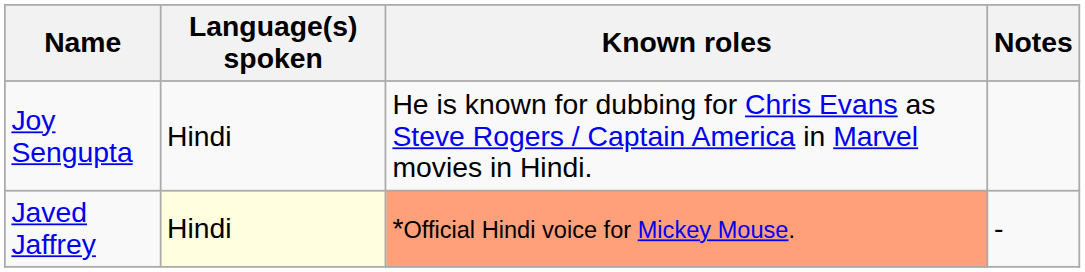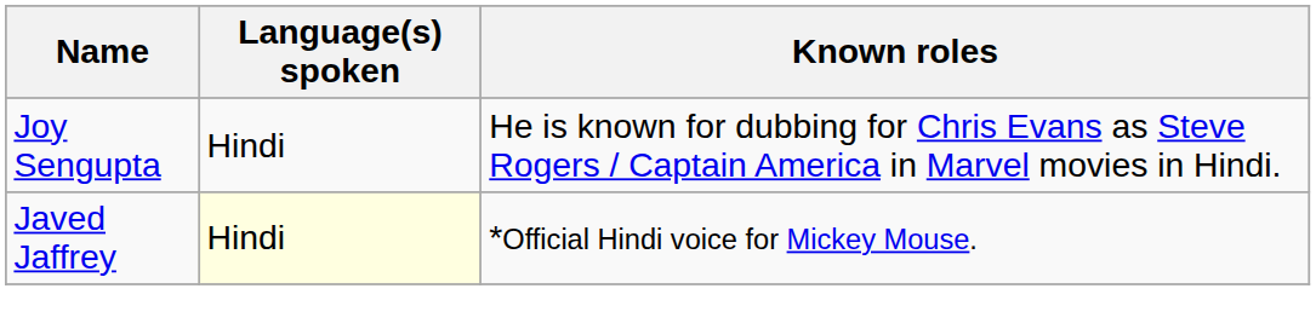- column: Notes | -
Javed Jaffrey | Known roles: lightsalmon background -> no background
